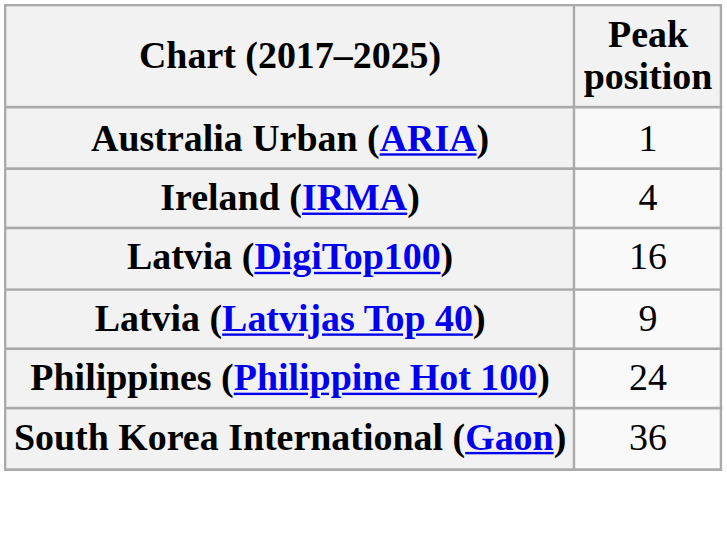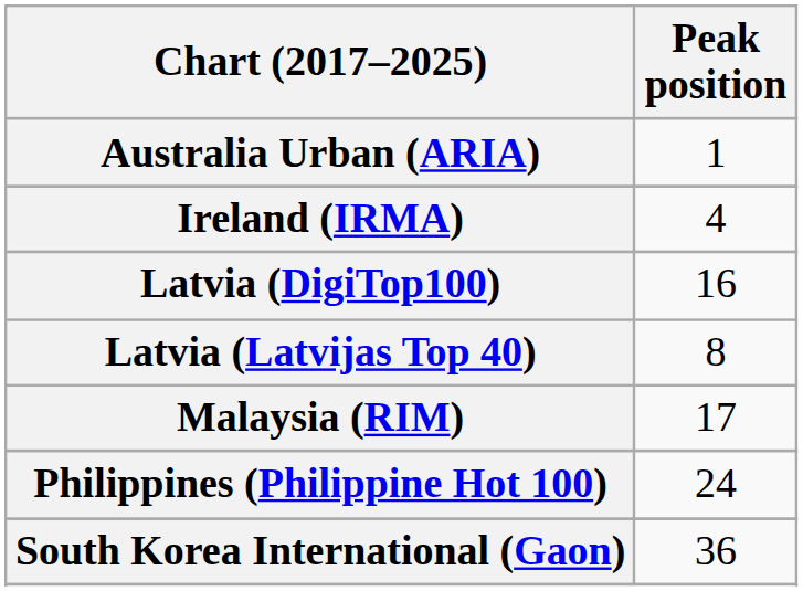Latvia (Latvijas Top 40) | Peak position: 9 -> 8
+ row: Malaysia (RIM) | 17
